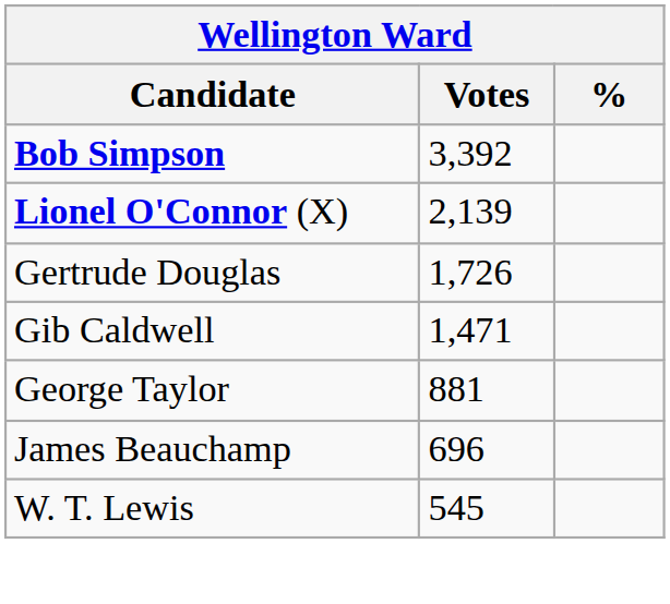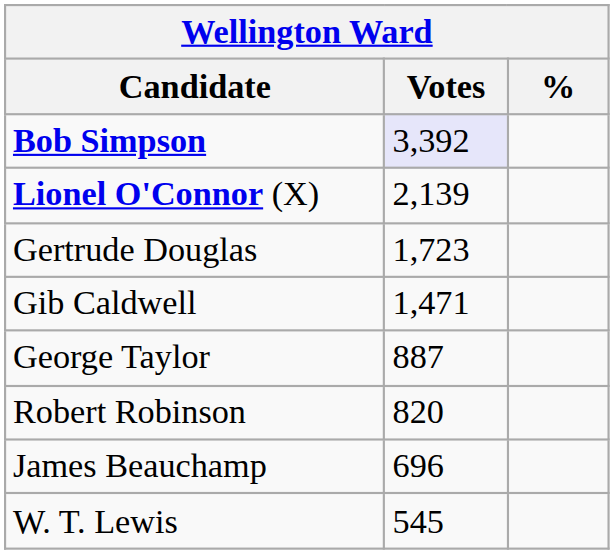Bob Simpson | Votes: no background -> lavender background
Gertrude Douglas | Votes: 1,726 -> 1,723
George Taylor | Votes: 881 -> 887
+ row: Robert Robinson | 820
